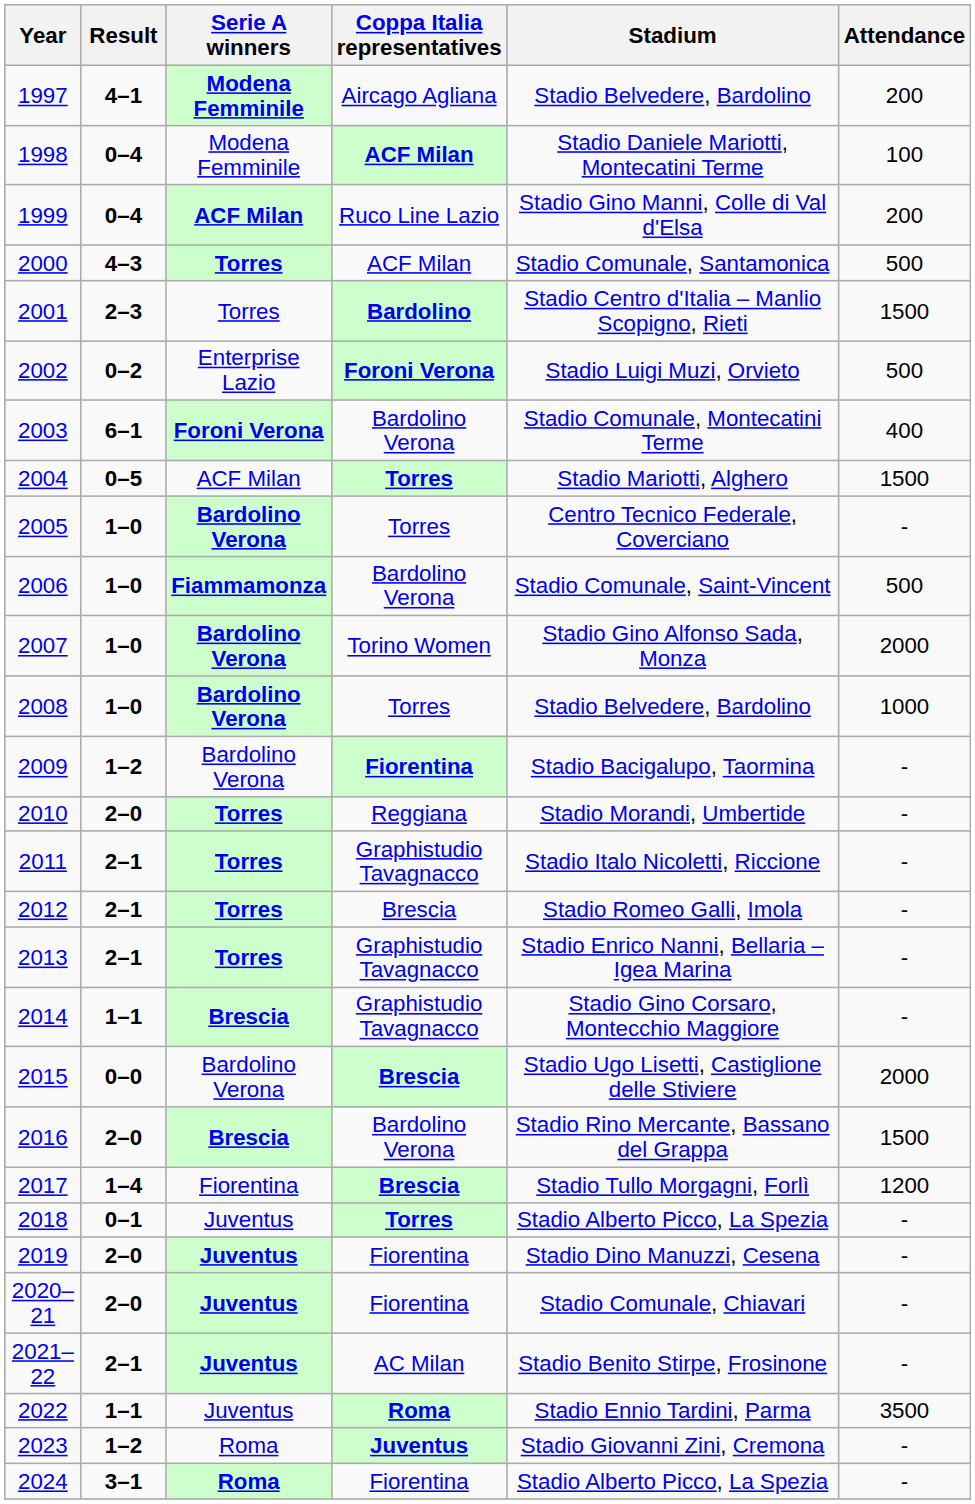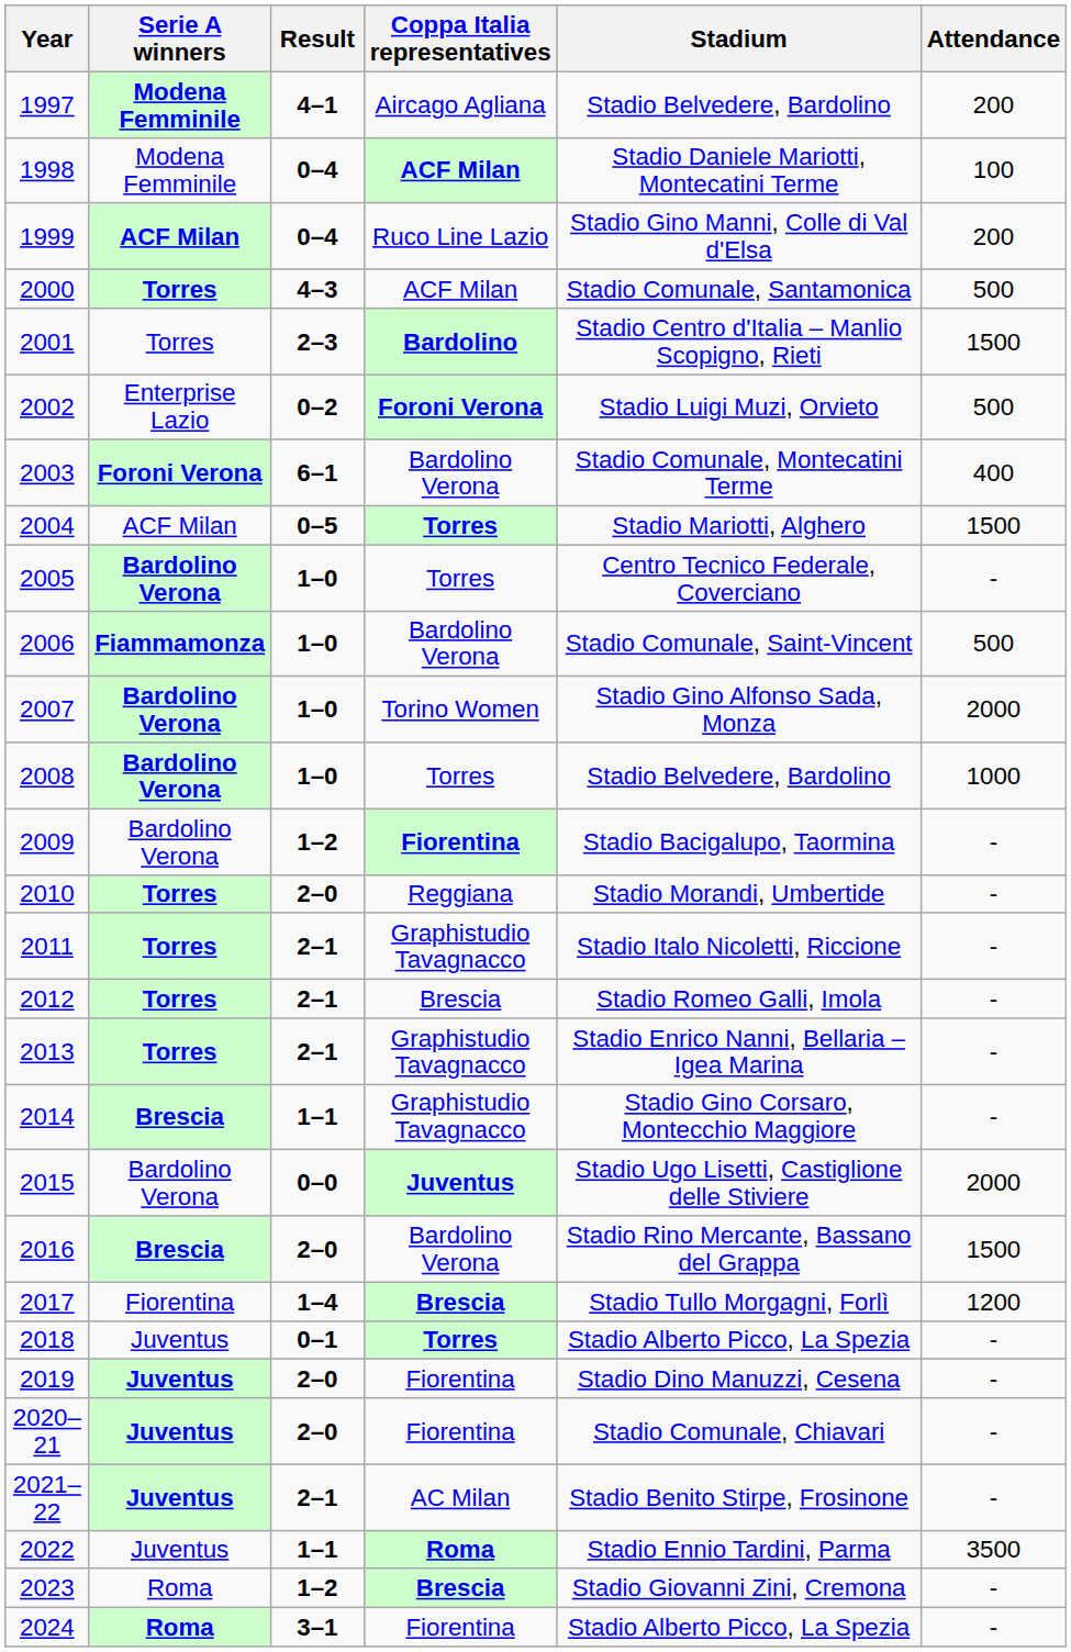columns swapped: Serie A winners <-> Result
2015 | Coppa Italia representatives: Brescia -> Juventus
2023 | Coppa Italia representatives: Juventus -> Brescia
